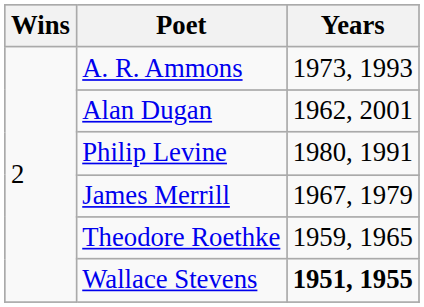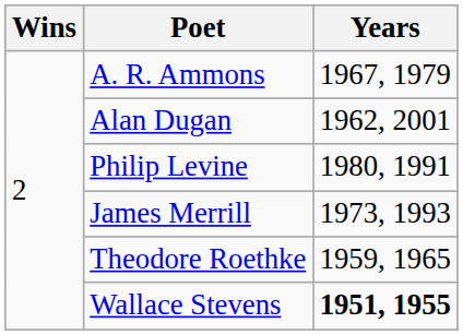A. R. Ammons | Years: 1973, 1993 -> 1967, 1979
James Merrill | Years: 1967, 1979 -> 1973, 1993
